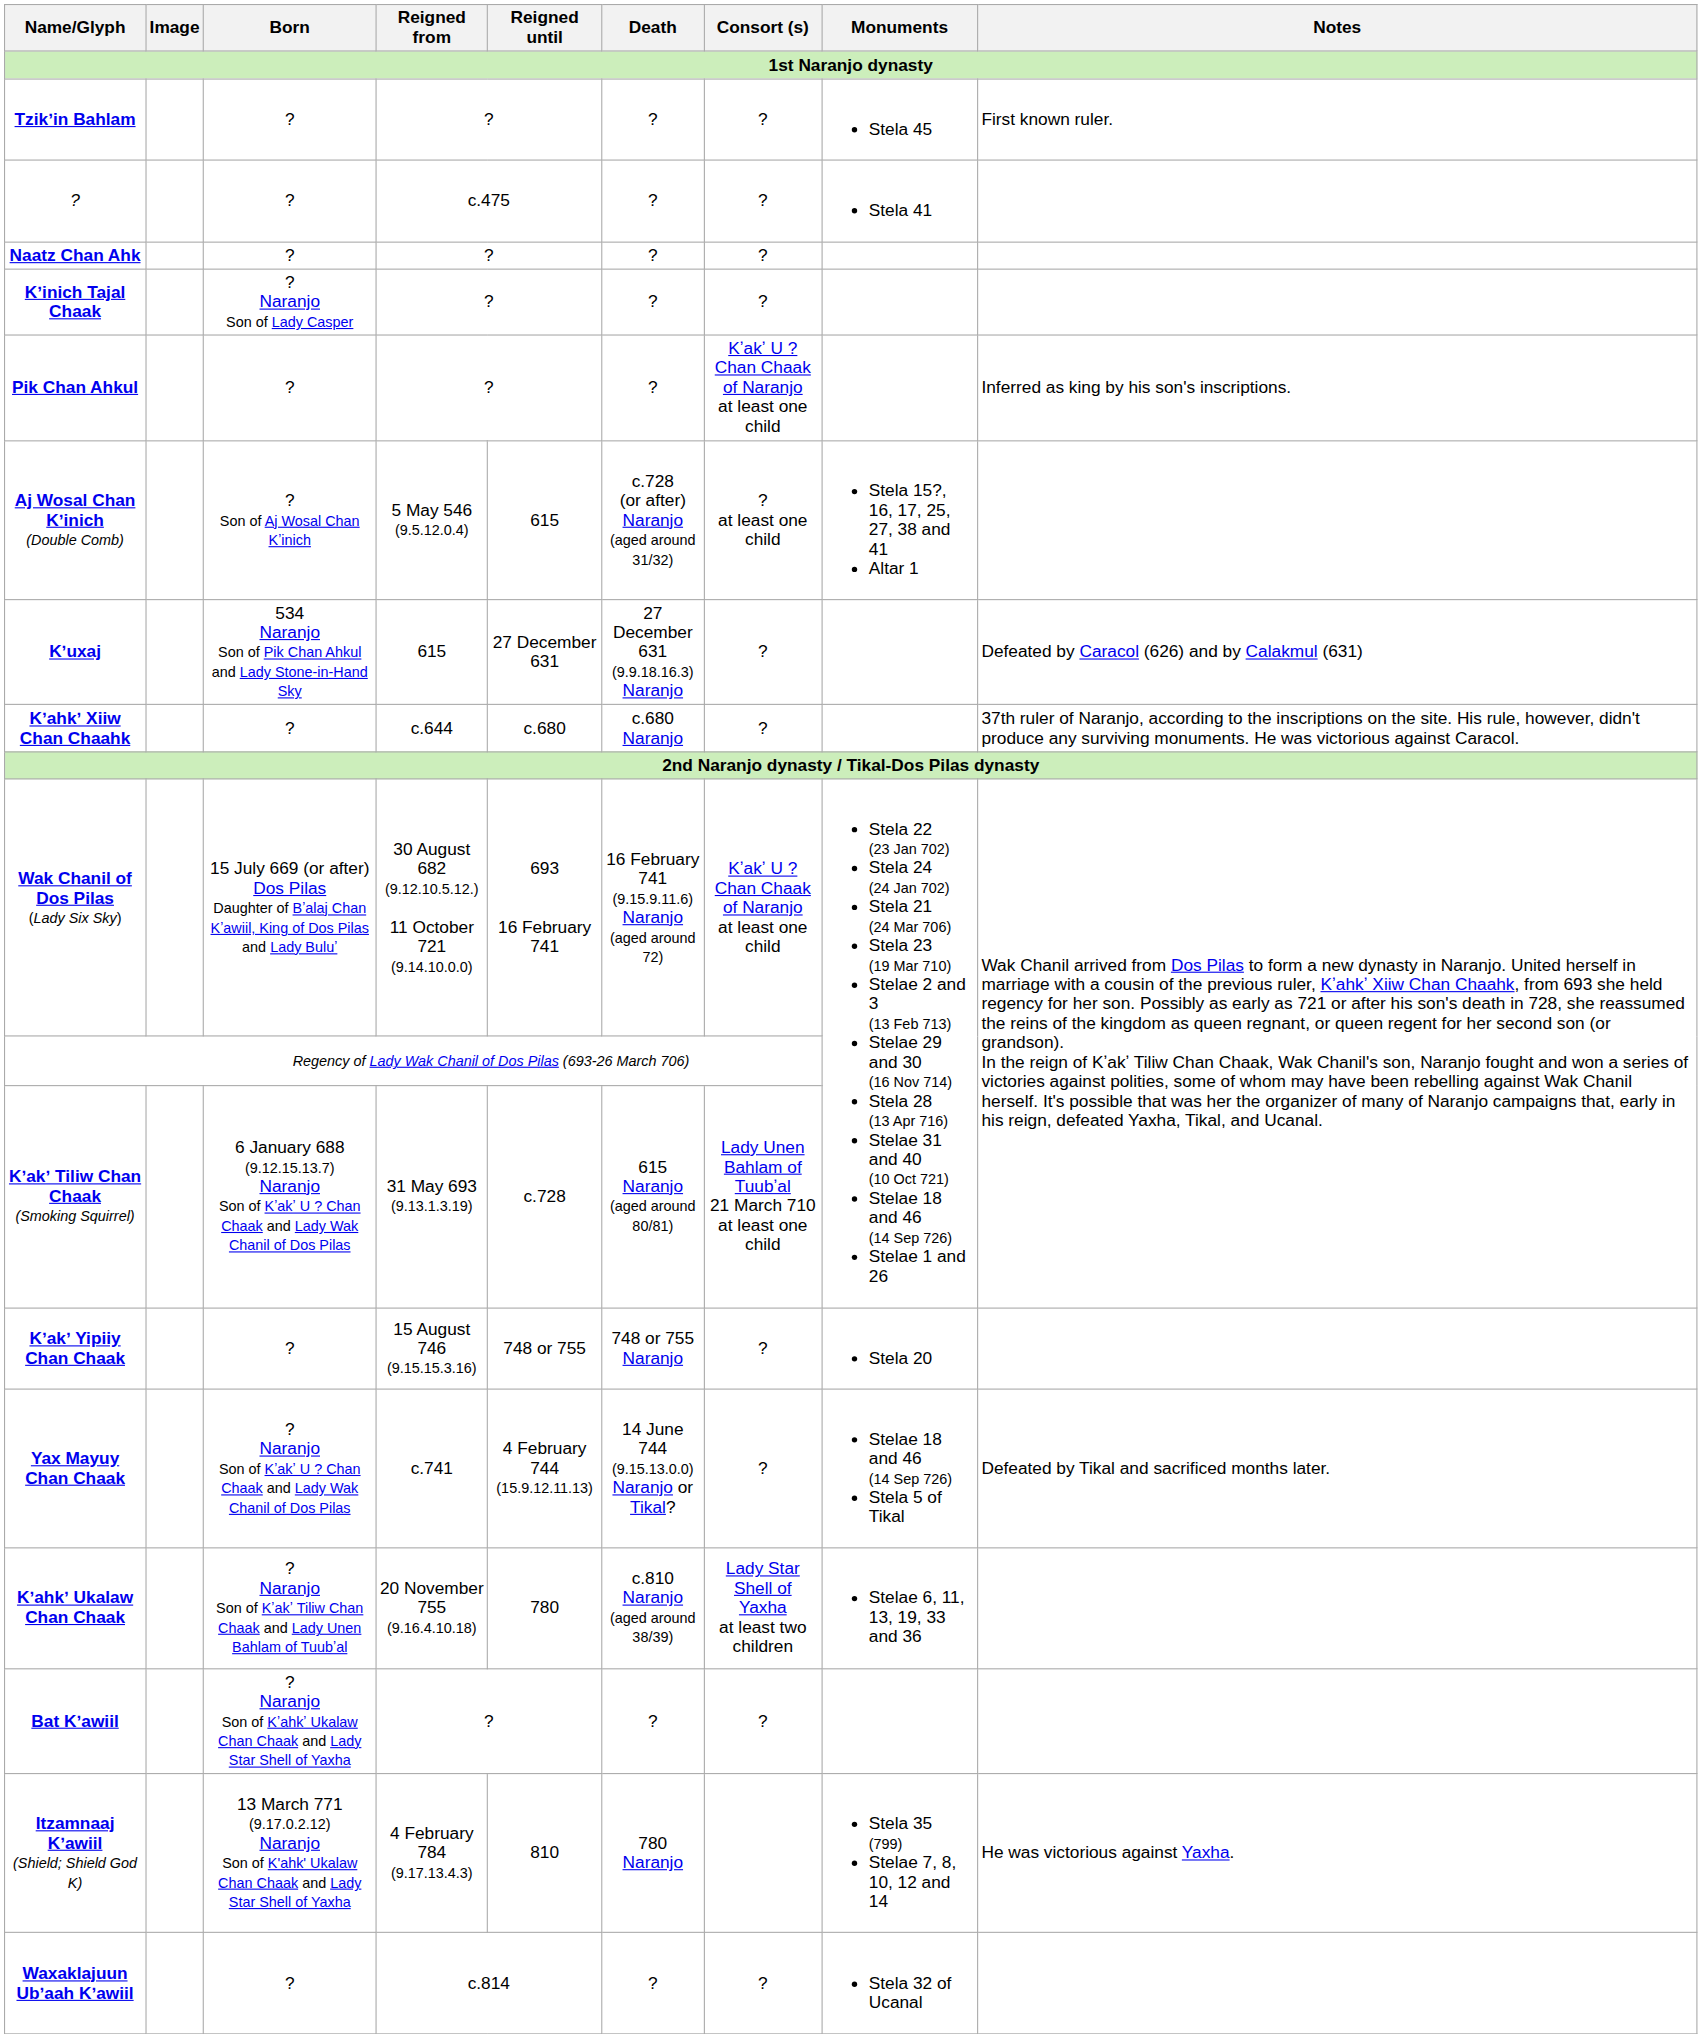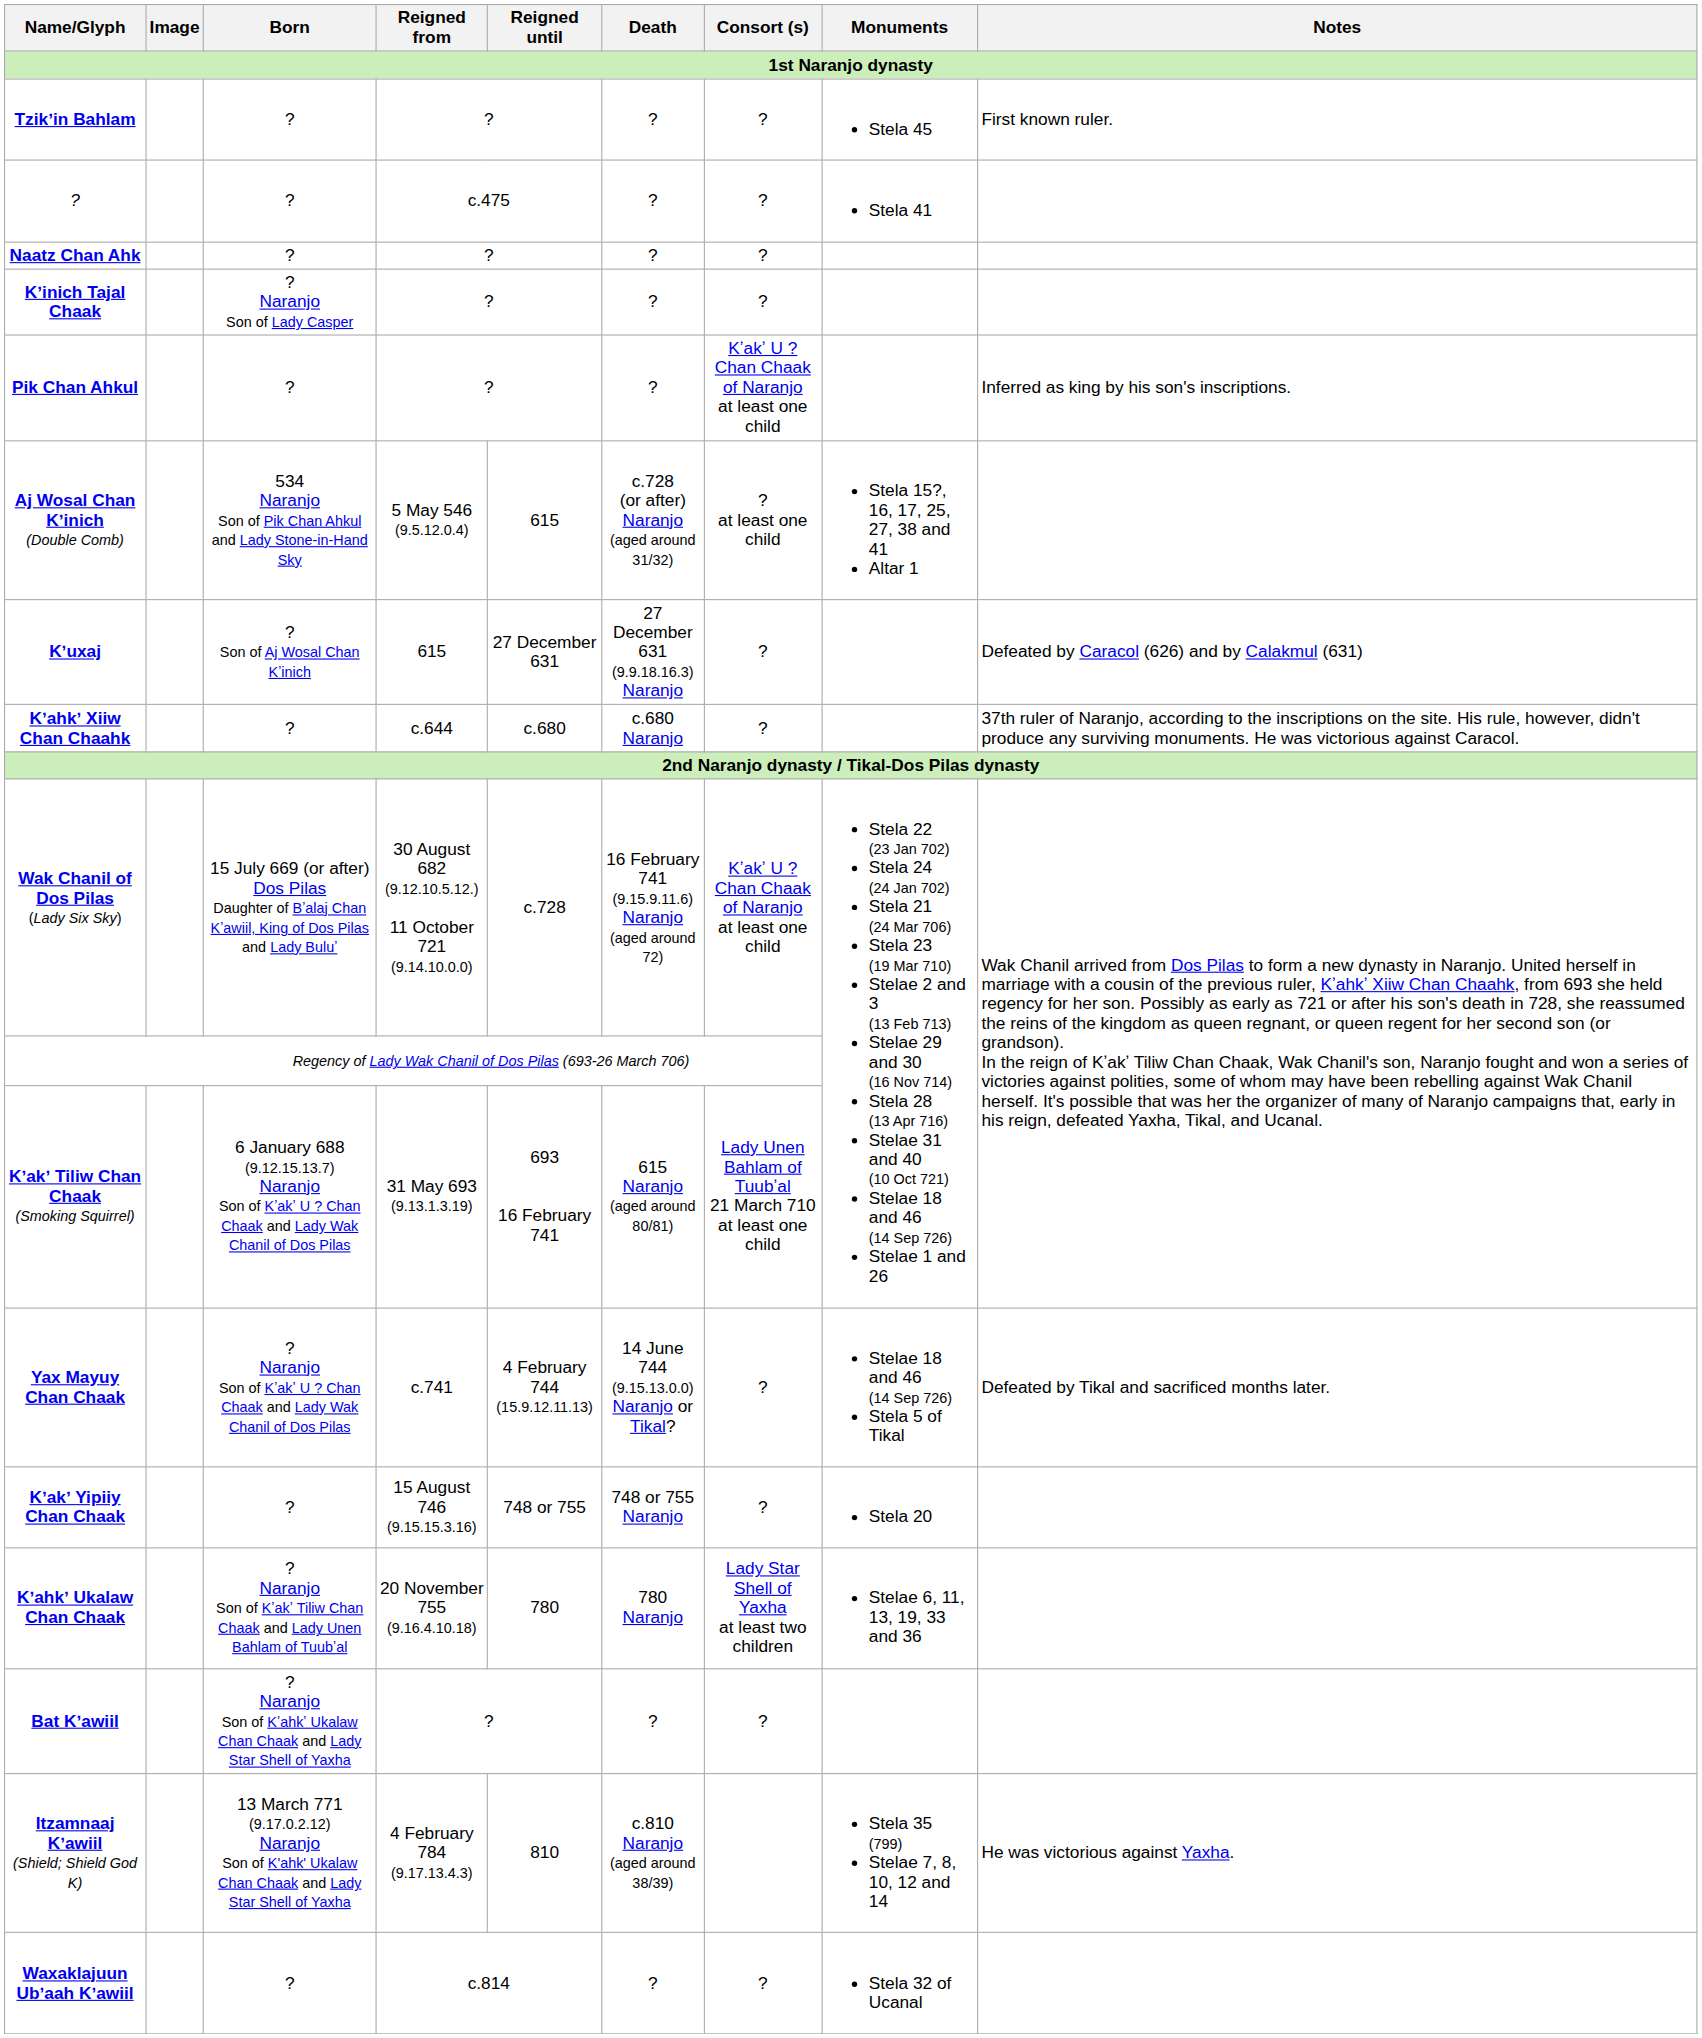Aj Wosal Chan Kʼinich (Double Comb) | Born: ? Son of Aj Wosal Chan Kʼinich -> 534 Naranjo Son of Pik Chan Ahkul and Lady Stone-in-Hand Sky
Kʼuxaj | Born: 534 Naranjo Son of Pik Chan Ahkul and Lady Stone-in-Hand Sky -> ? Son of Aj Wosal Chan Kʼinich
Wak Chanil of Dos Pilas (Lady Six Sky) | Reigned until: 693 16 February 741 -> c.728
Kʼakʼ Tiliw Chan Chaak (Smoking Squirrel) | Reigned until: c.728 -> 693 16 February 741
rows swapped: Yax Mayuy Chan Chaak <-> Kʼakʼ Yipiiy Chan Chaak
Kʼahkʼ Ukalaw Chan Chaak | Death: c.810 Naranjo (aged around 38/39) -> 780 Naranjo
Itzamnaaj Kʼawiil (Shield; Shield God K) | Death: 780 Naranjo -> c.810 Naranjo (aged around 38/39)
